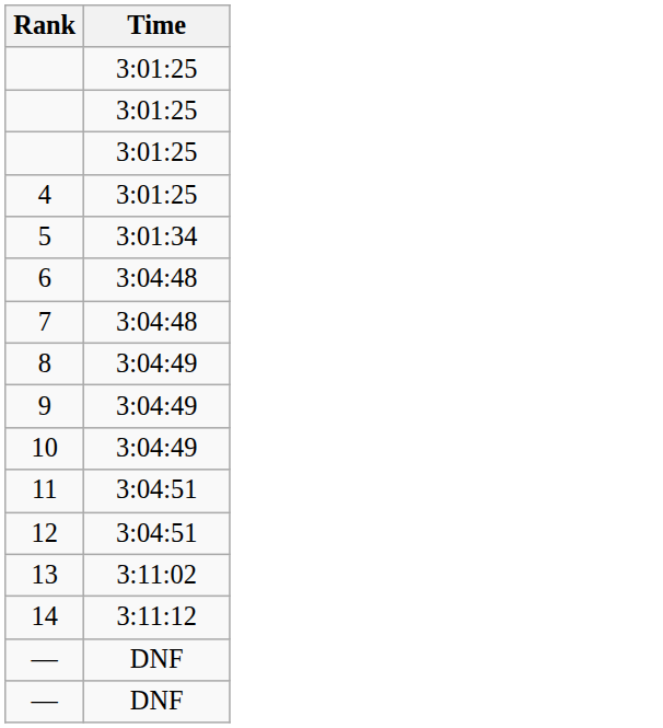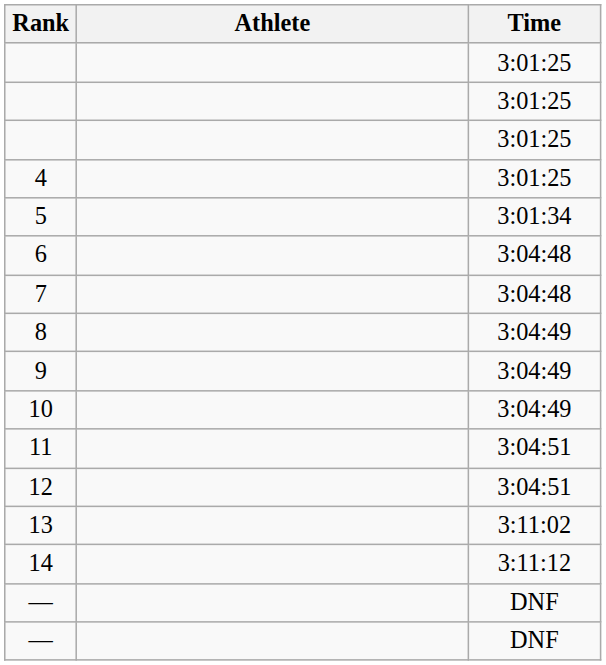+ column: Athlete
